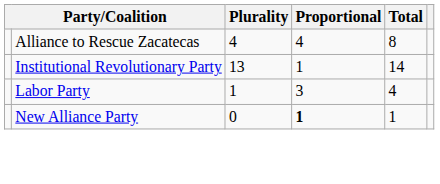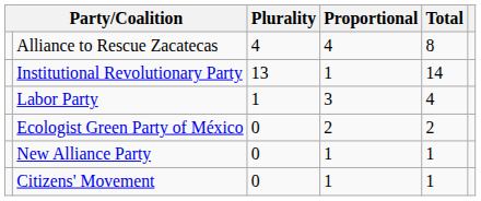+ row: Ecologist Green Party of México | 0 | 2 | 2
New Alliance Party | Proportional: bold -> normal
+ row: Citizens' Movement | 0 | 1 | 1
